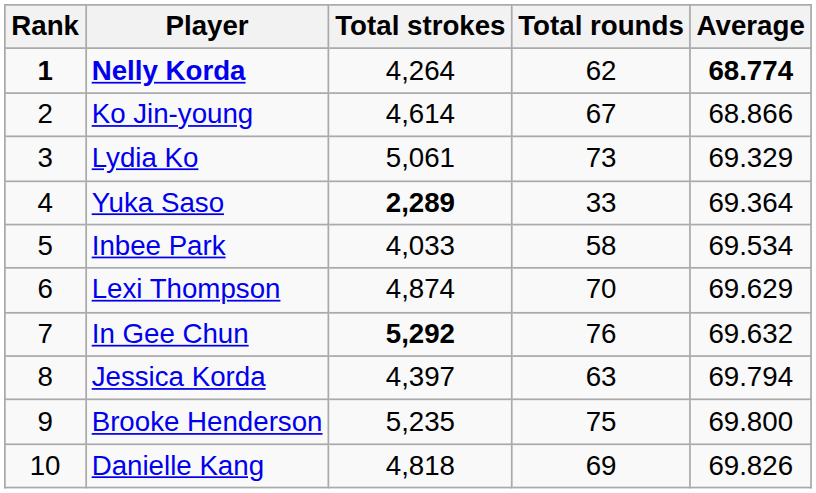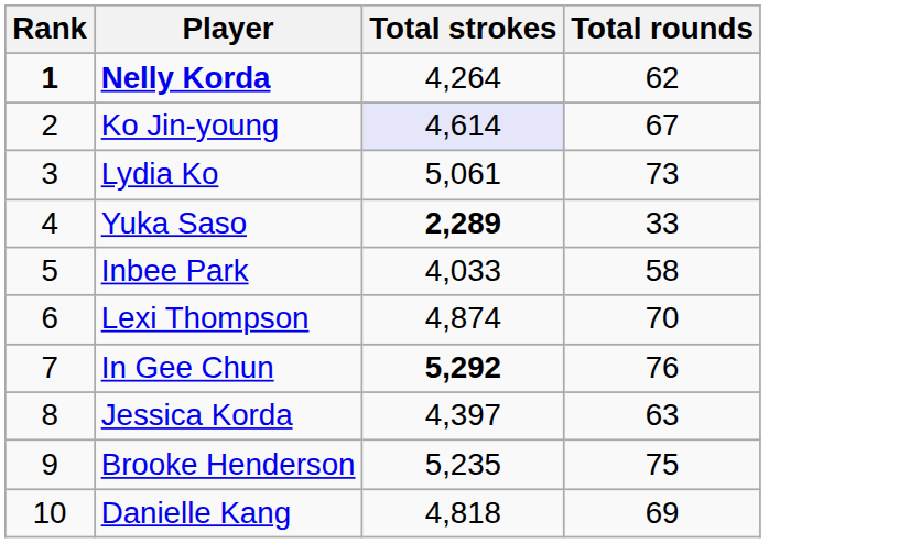- column: Average | 68.774 | 68.866 | 69.329 | 69.364 | 69.534 | 69.629 | 69.632 | 69.794 | 69.800 | 69.826
Ko Jin-young | Total strokes: no background -> lavender background
